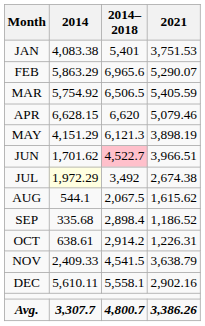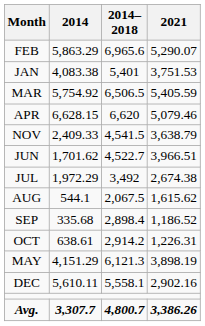rows swapped: JAN <-> FEB
rows swapped: MAY <-> NOV
JUN | 2014– 2018: pink background -> no background
JUL | 2014: lightyellow background -> no background
